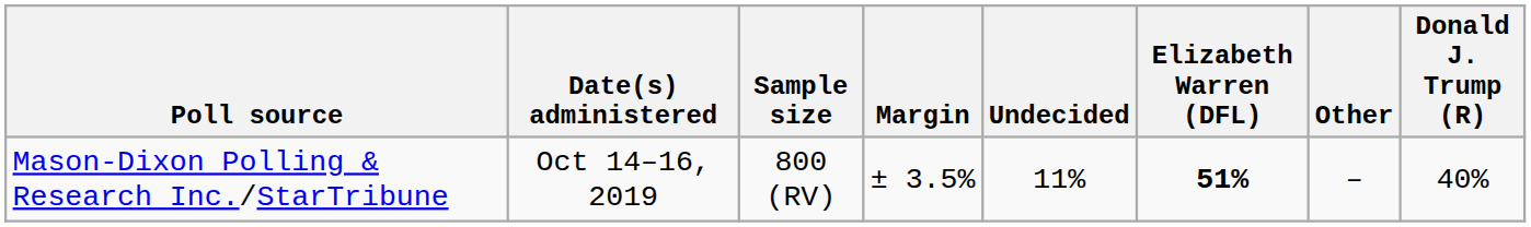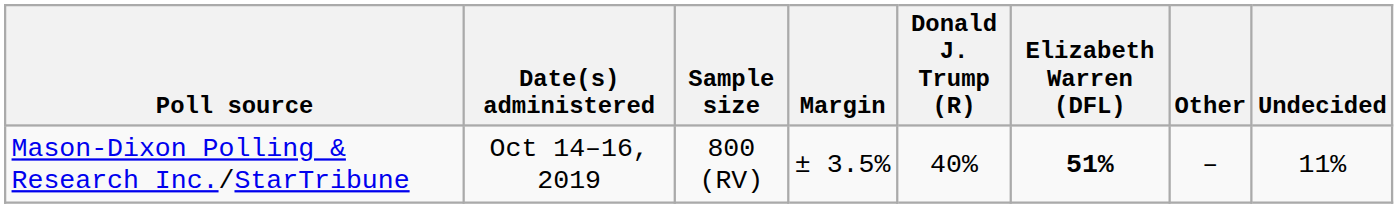columns swapped: Donald J. Trump (R) <-> Undecided
